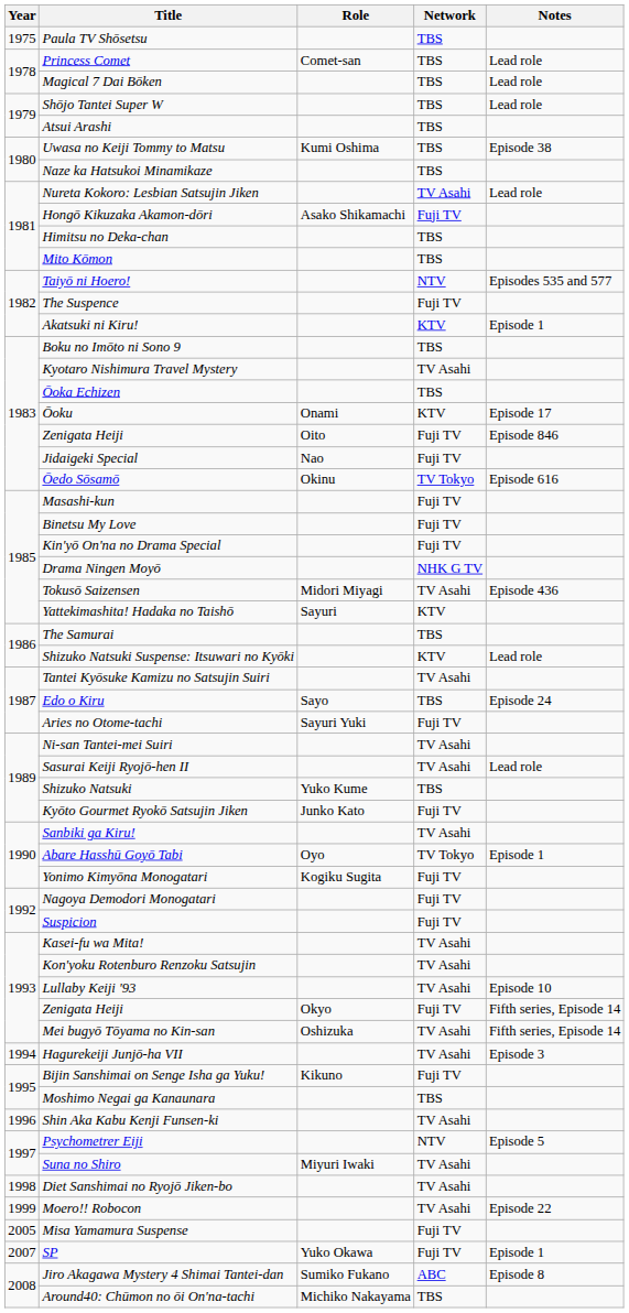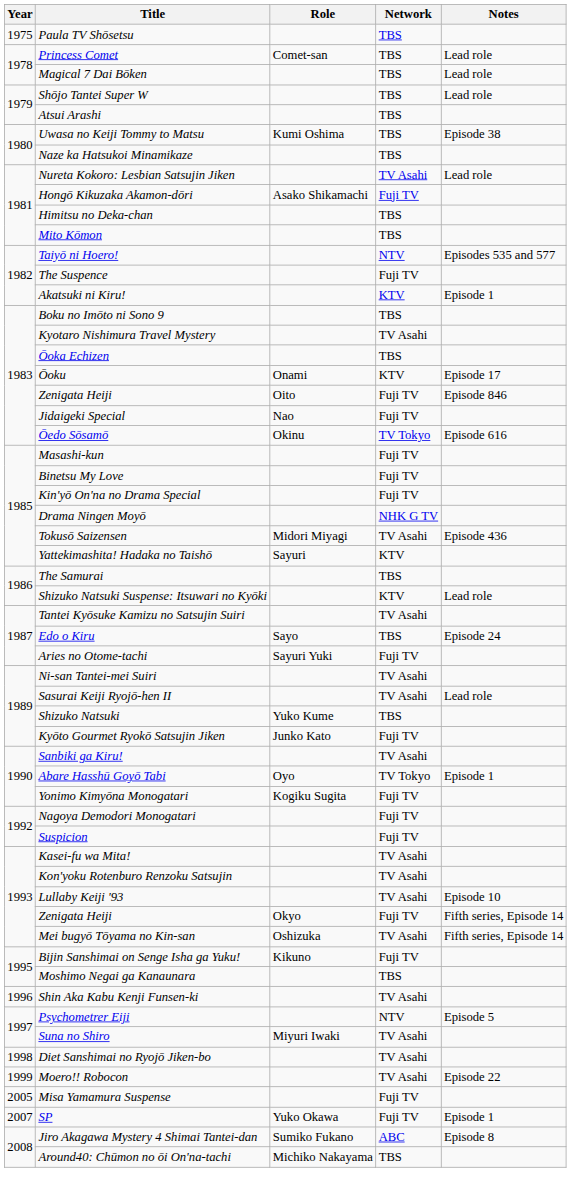- row: 1994 | Hagurekeiji Junjō-ha VII | TV Asahi | Episode 3
